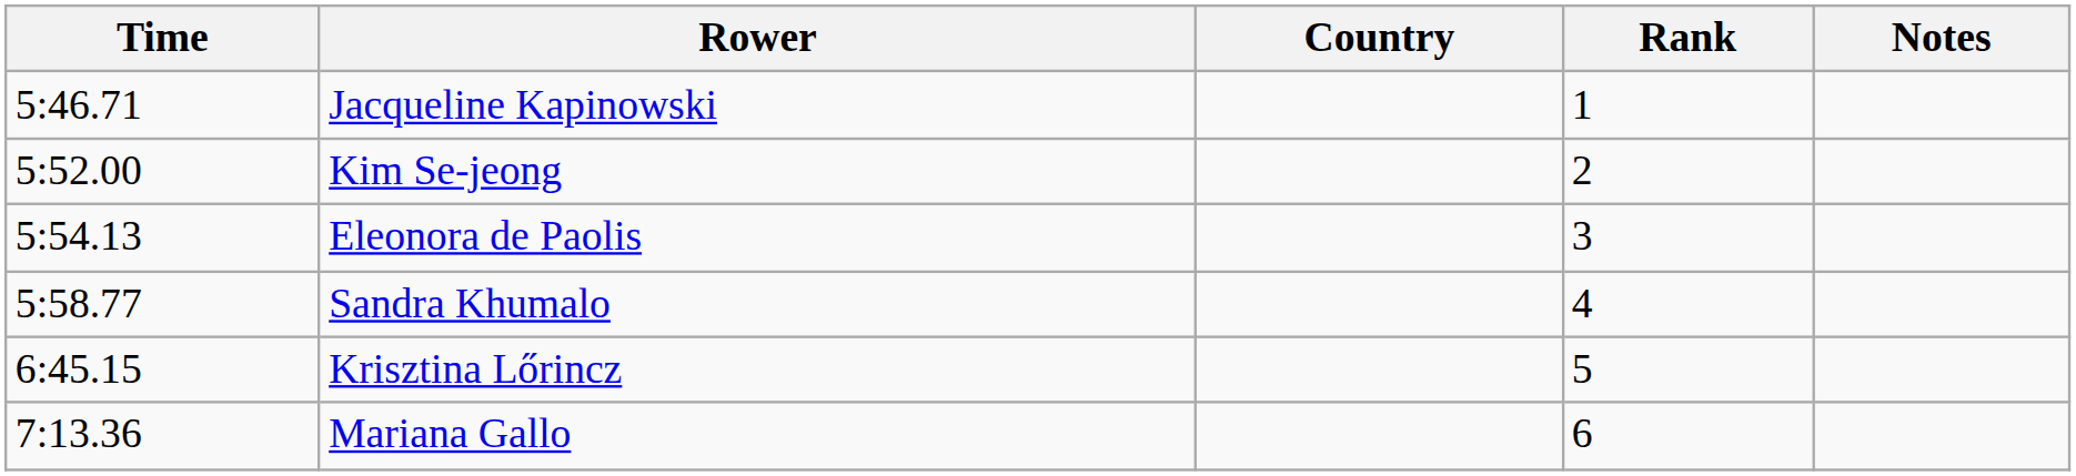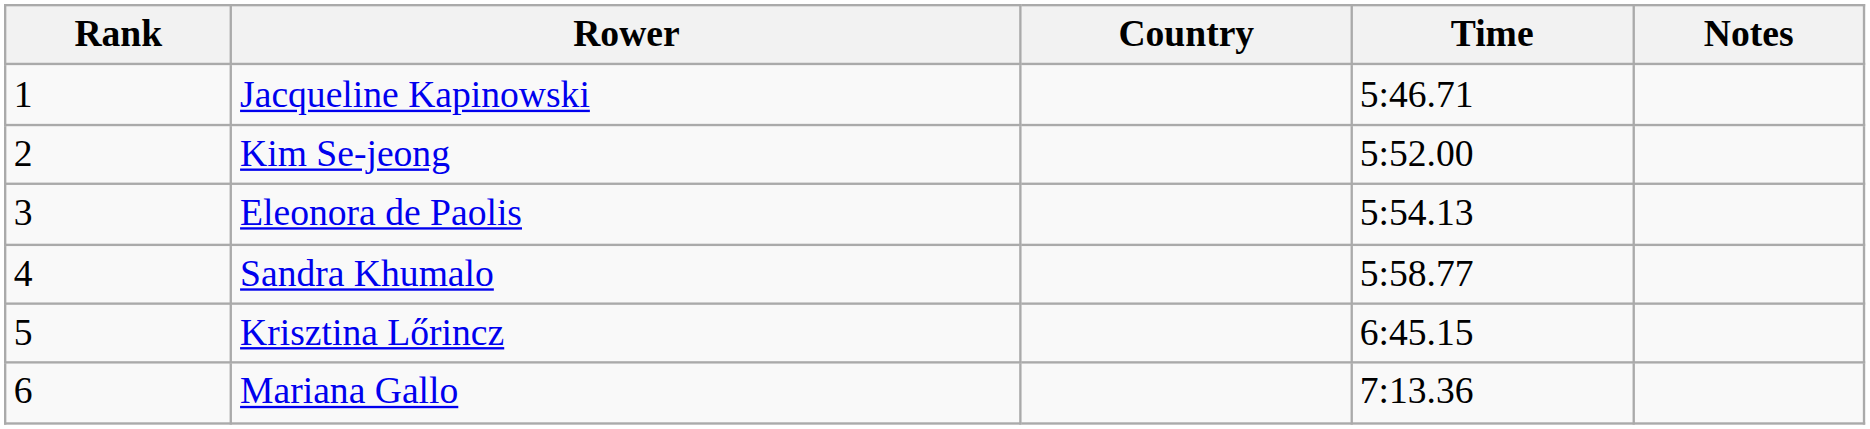columns swapped: Rank <-> Time
